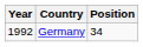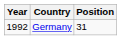Germany | Position: 34 -> 31
